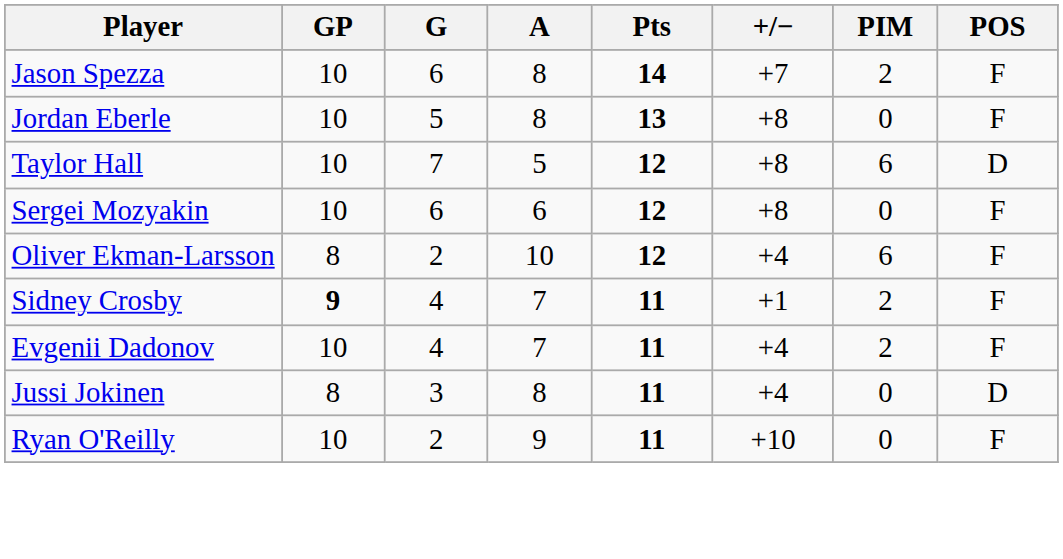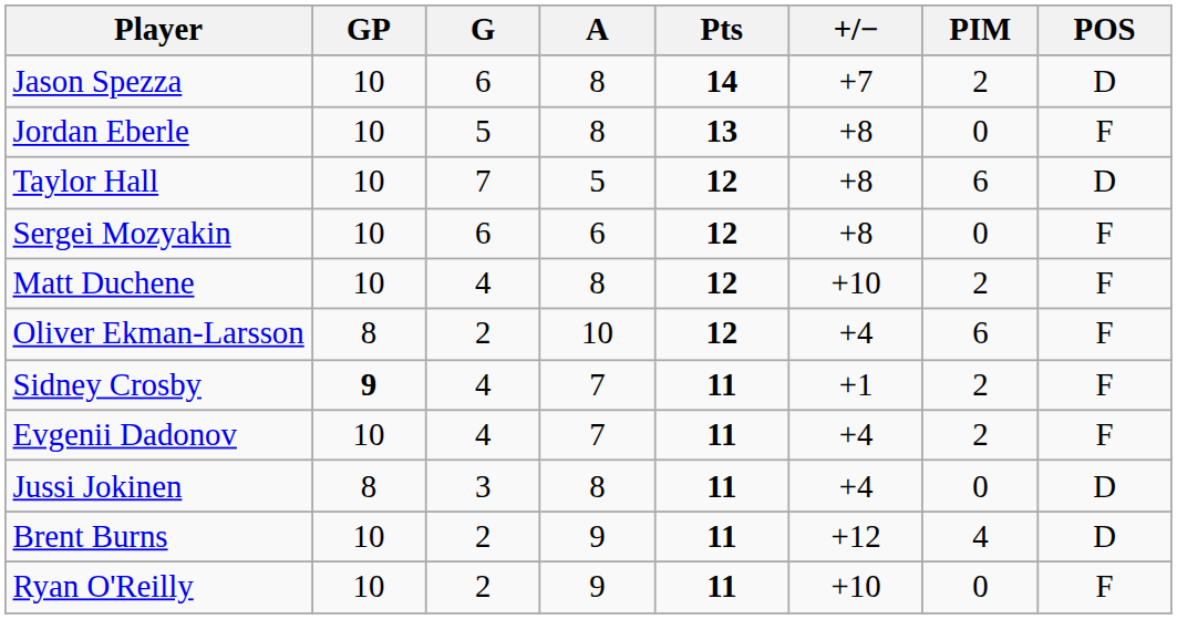Jason Spezza | POS: F -> D
+ row: Matt Duchene | 10 | 4 | 8 | 12 | +10 | 2 | F
+ row: Brent Burns | 10 | 2 | 9 | 11 | +12 | 4 | D
